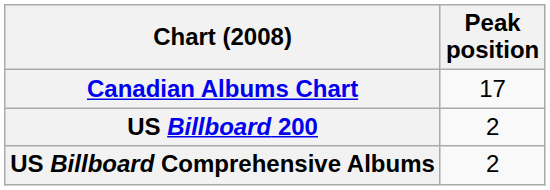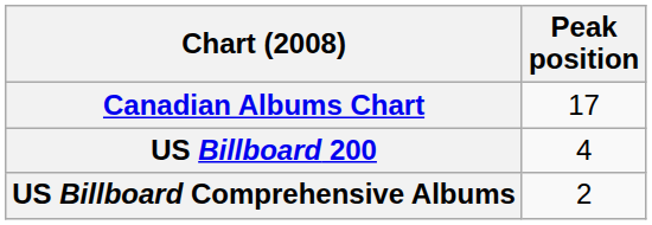US Billboard 200 | Peak position: 2 -> 4
